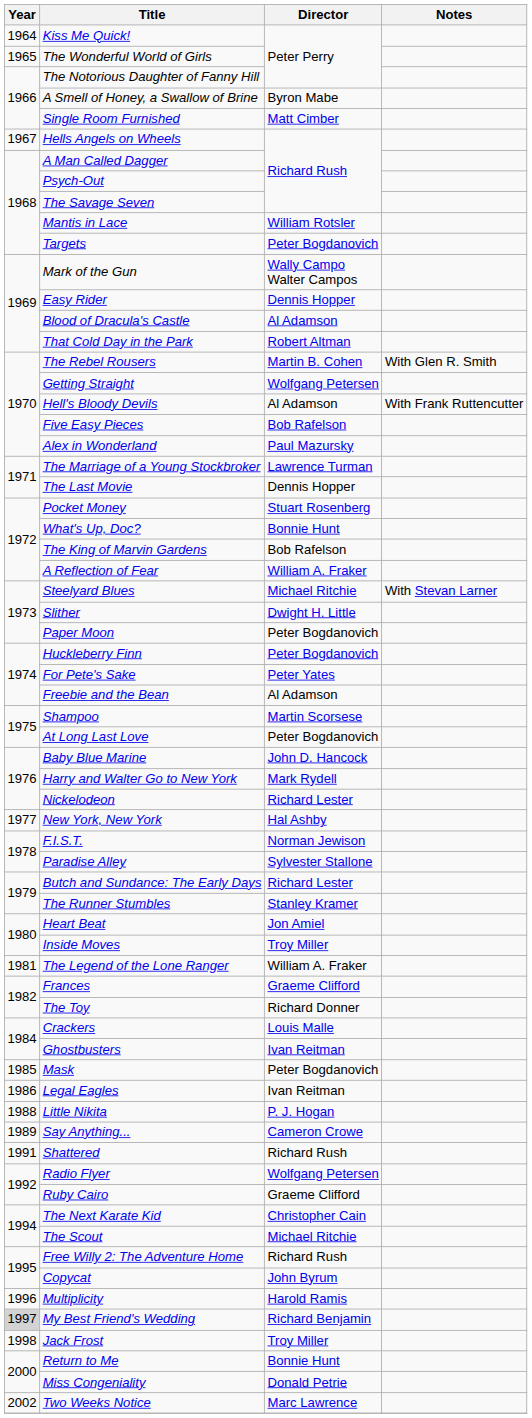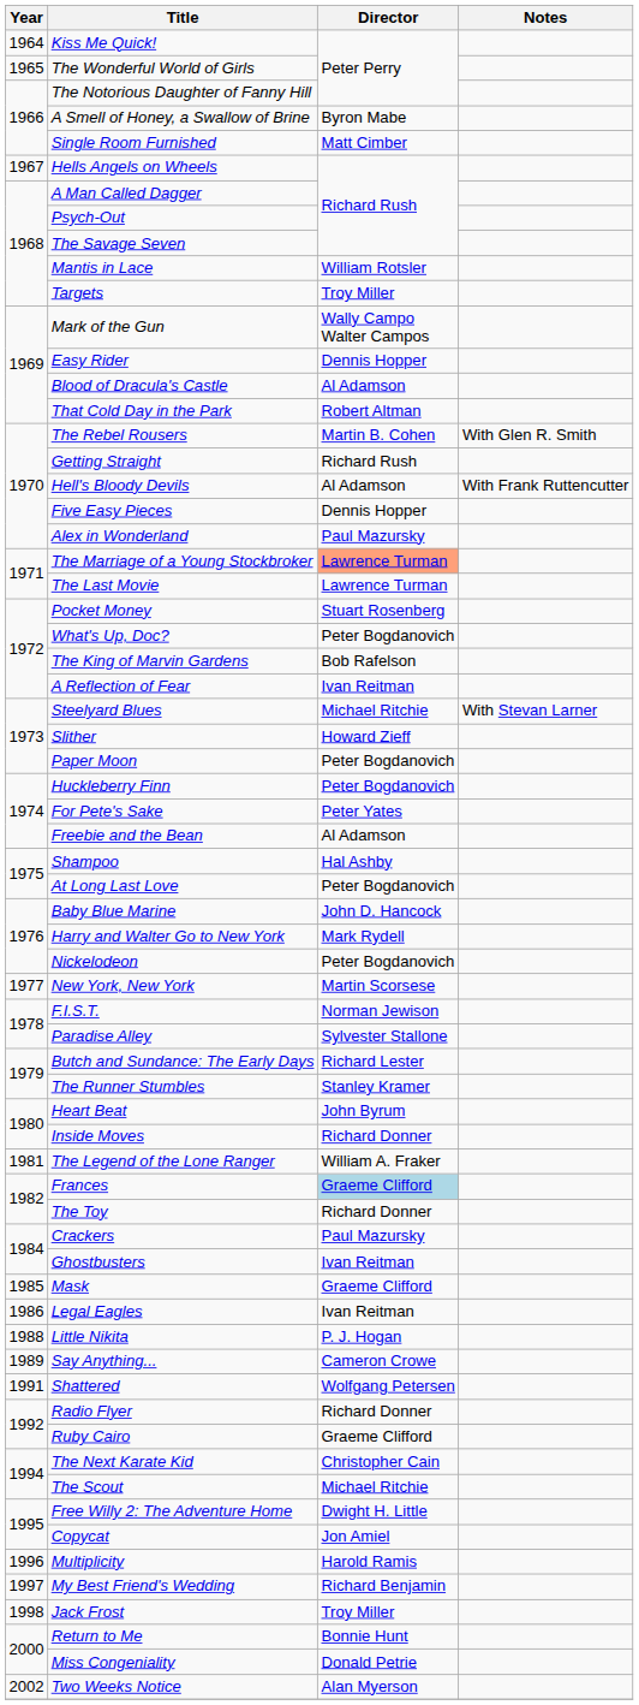Targets | Director: Peter Bogdanovich -> Troy Miller
Getting Straight | Director: Wolfgang Petersen -> Richard Rush
Five Easy Pieces | Director: Bob Rafelson -> Dennis Hopper
The Marriage of a Young Stockbroker | Director: no background -> lightsalmon background
The Last Movie | Director: Dennis Hopper -> Lawrence Turman
What's Up, Doc? | Director: Bonnie Hunt -> Peter Bogdanovich
A Reflection of Fear | Director: William A. Fraker -> Ivan Reitman
Slither | Director: Dwight H. Little -> Howard Zieff
Shampoo | Director: Martin Scorsese -> Hal Ashby
Nickelodeon | Director: Richard Lester -> Peter Bogdanovich
New York, New York | Director: Hal Ashby -> Martin Scorsese
Heart Beat | Director: Jon Amiel -> John Byrum
Inside Moves | Director: Troy Miller -> Richard Donner
Frances | Director: no background -> lightblue background
Crackers | Director: Louis Malle -> Paul Mazursky
Mask | Director: Peter Bogdanovich -> Graeme Clifford
Shattered | Director: Richard Rush -> Wolfgang Petersen
Radio Flyer | Director: Wolfgang Petersen -> Richard Donner
Free Willy 2: The Adventure Home | Director: Richard Rush -> Dwight H. Little
Copycat | Director: John Byrum -> Jon Amiel
My Best Friend's Wedding | Year: lightgrey background -> no background
Two Weeks Notice | Director: Marc Lawrence -> Alan Myerson
